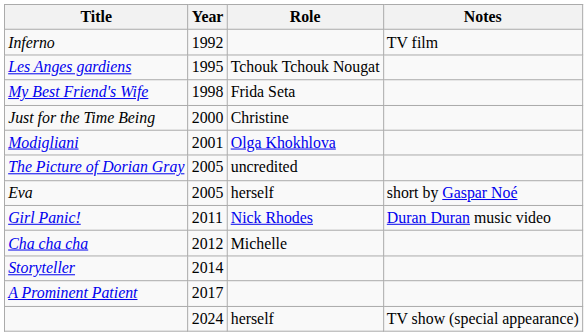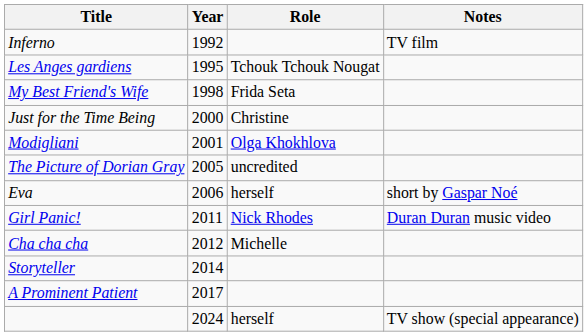Eva | Year: 2005 -> 2006
